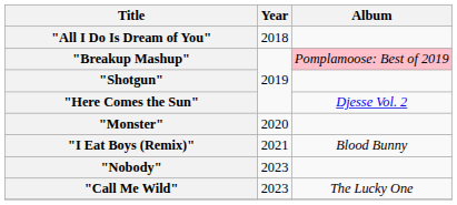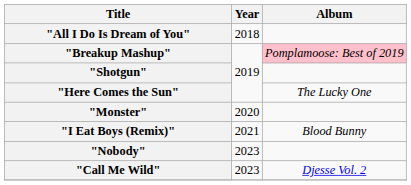"Here Comes the Sun" | Album: Djesse Vol. 2 -> The Lucky One
"Call Me Wild" | Album: The Lucky One -> Djesse Vol. 2
